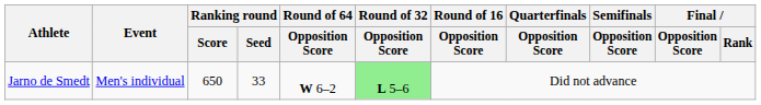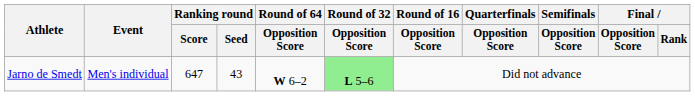Jarno de Smedt | Ranking round / Score: 650 -> 647
Jarno de Smedt | Ranking round / Seed: 33 -> 43
